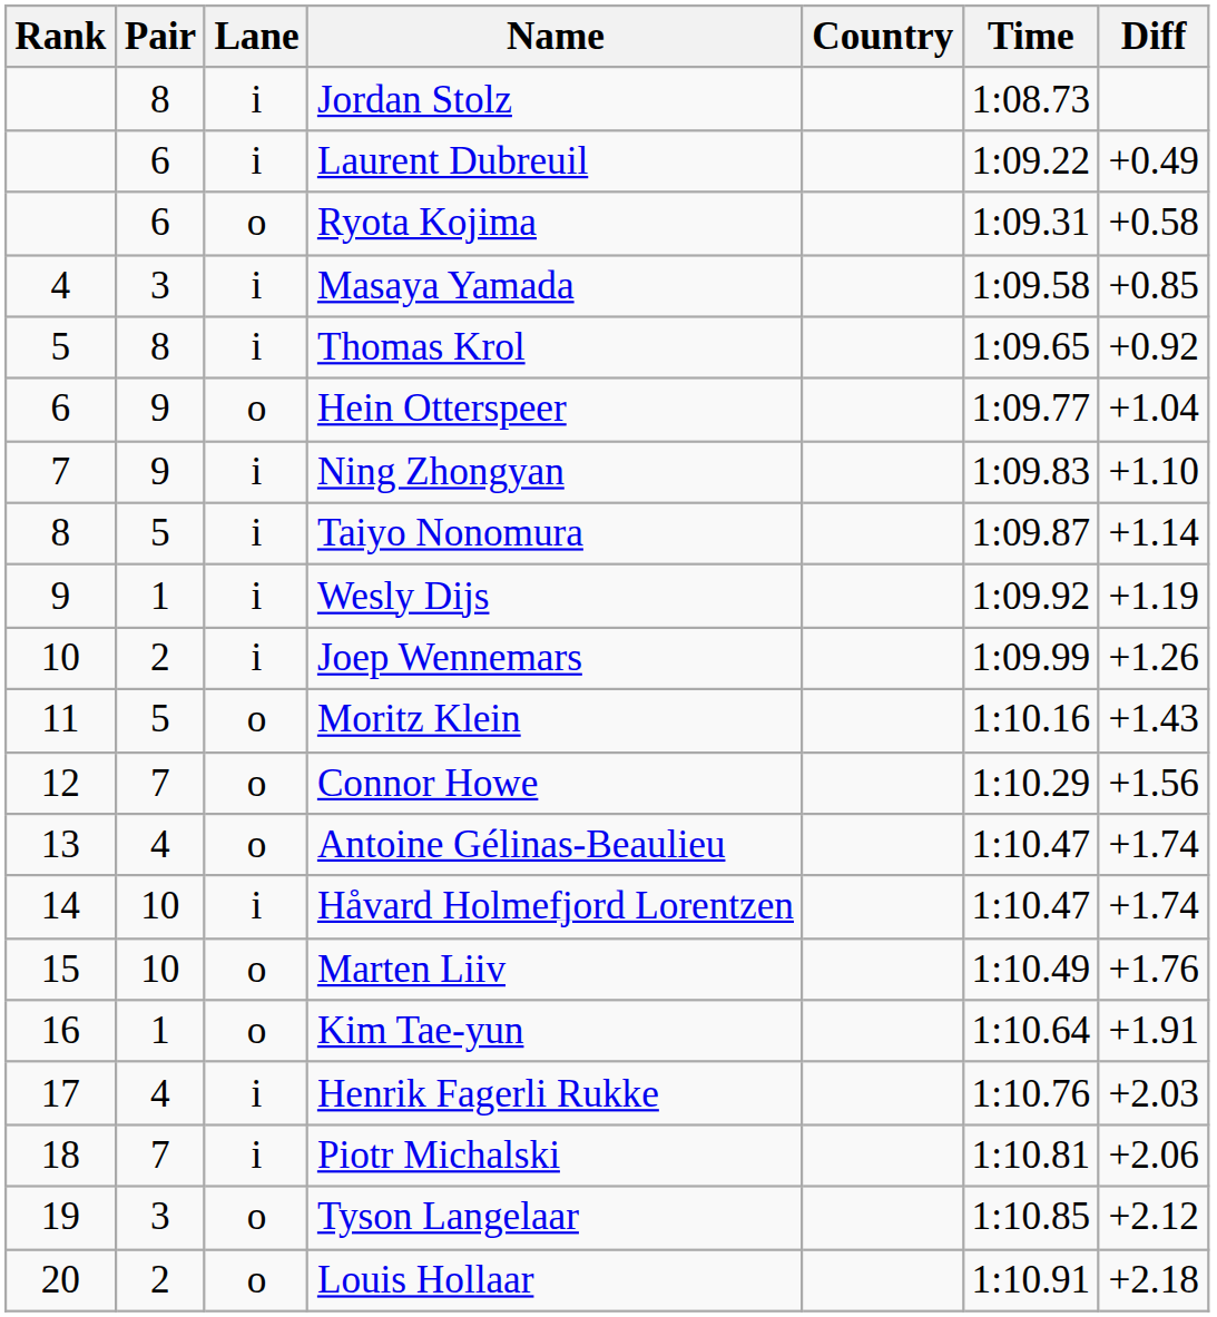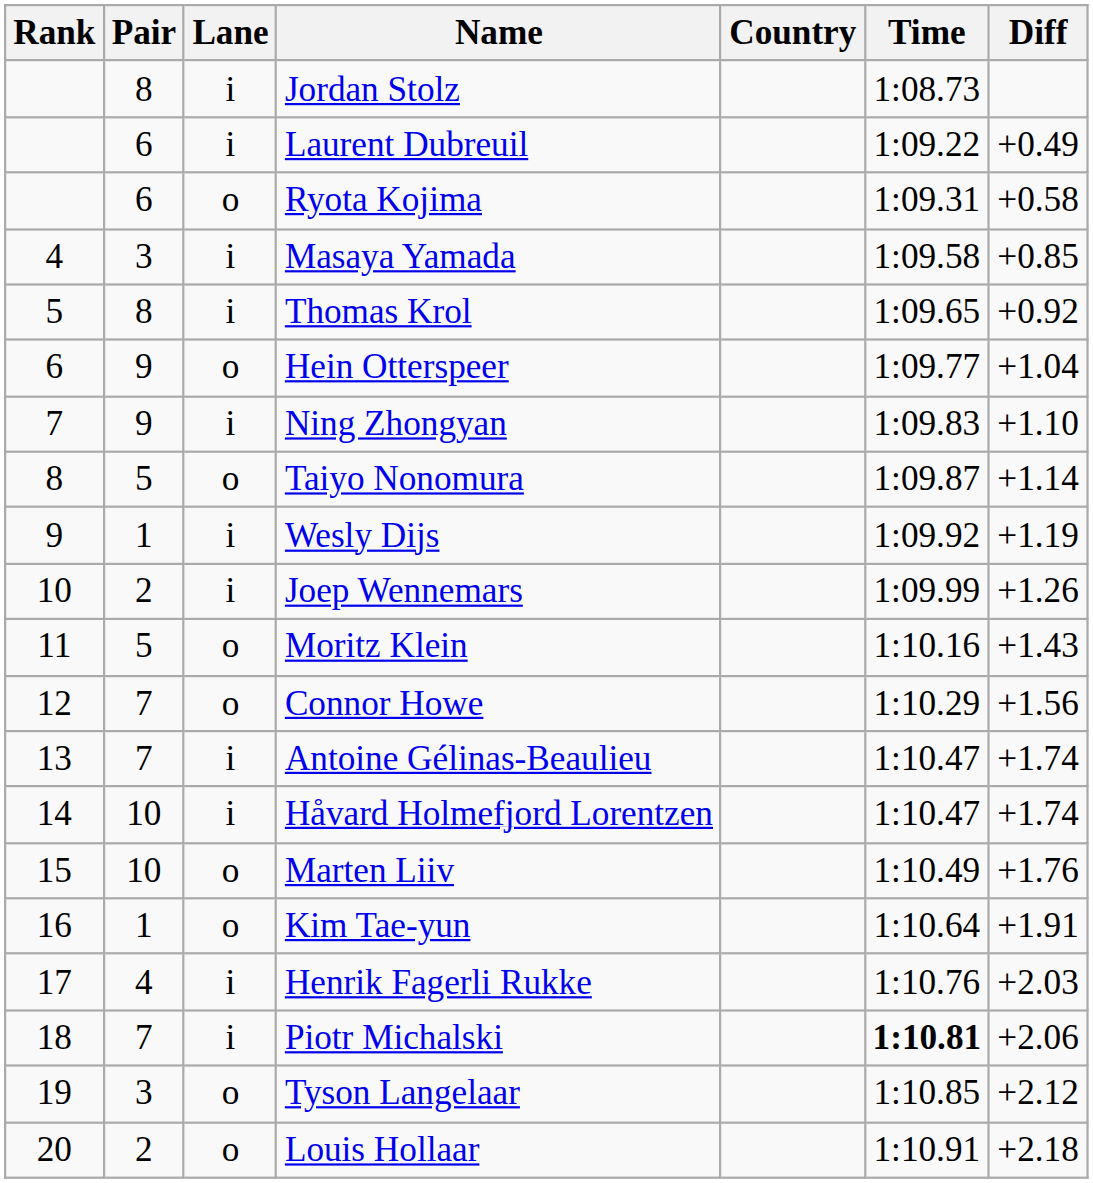Taiyo Nonomura | Lane: i -> o
Antoine Gélinas-Beaulieu | Pair: 4 -> 7
Antoine Gélinas-Beaulieu | Lane: o -> i
Piotr Michalski | Time: normal -> bold
